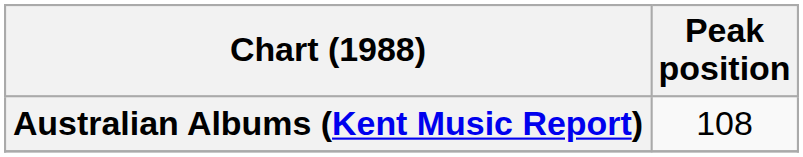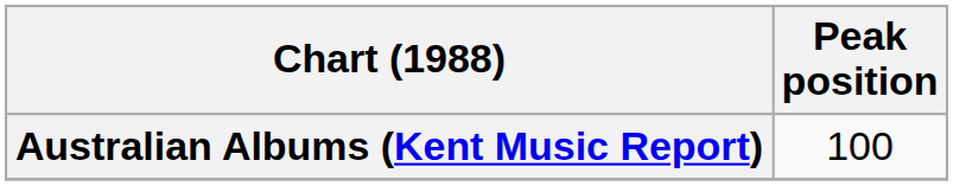Australian Albums (Kent Music Report) | Peak position: 108 -> 100
